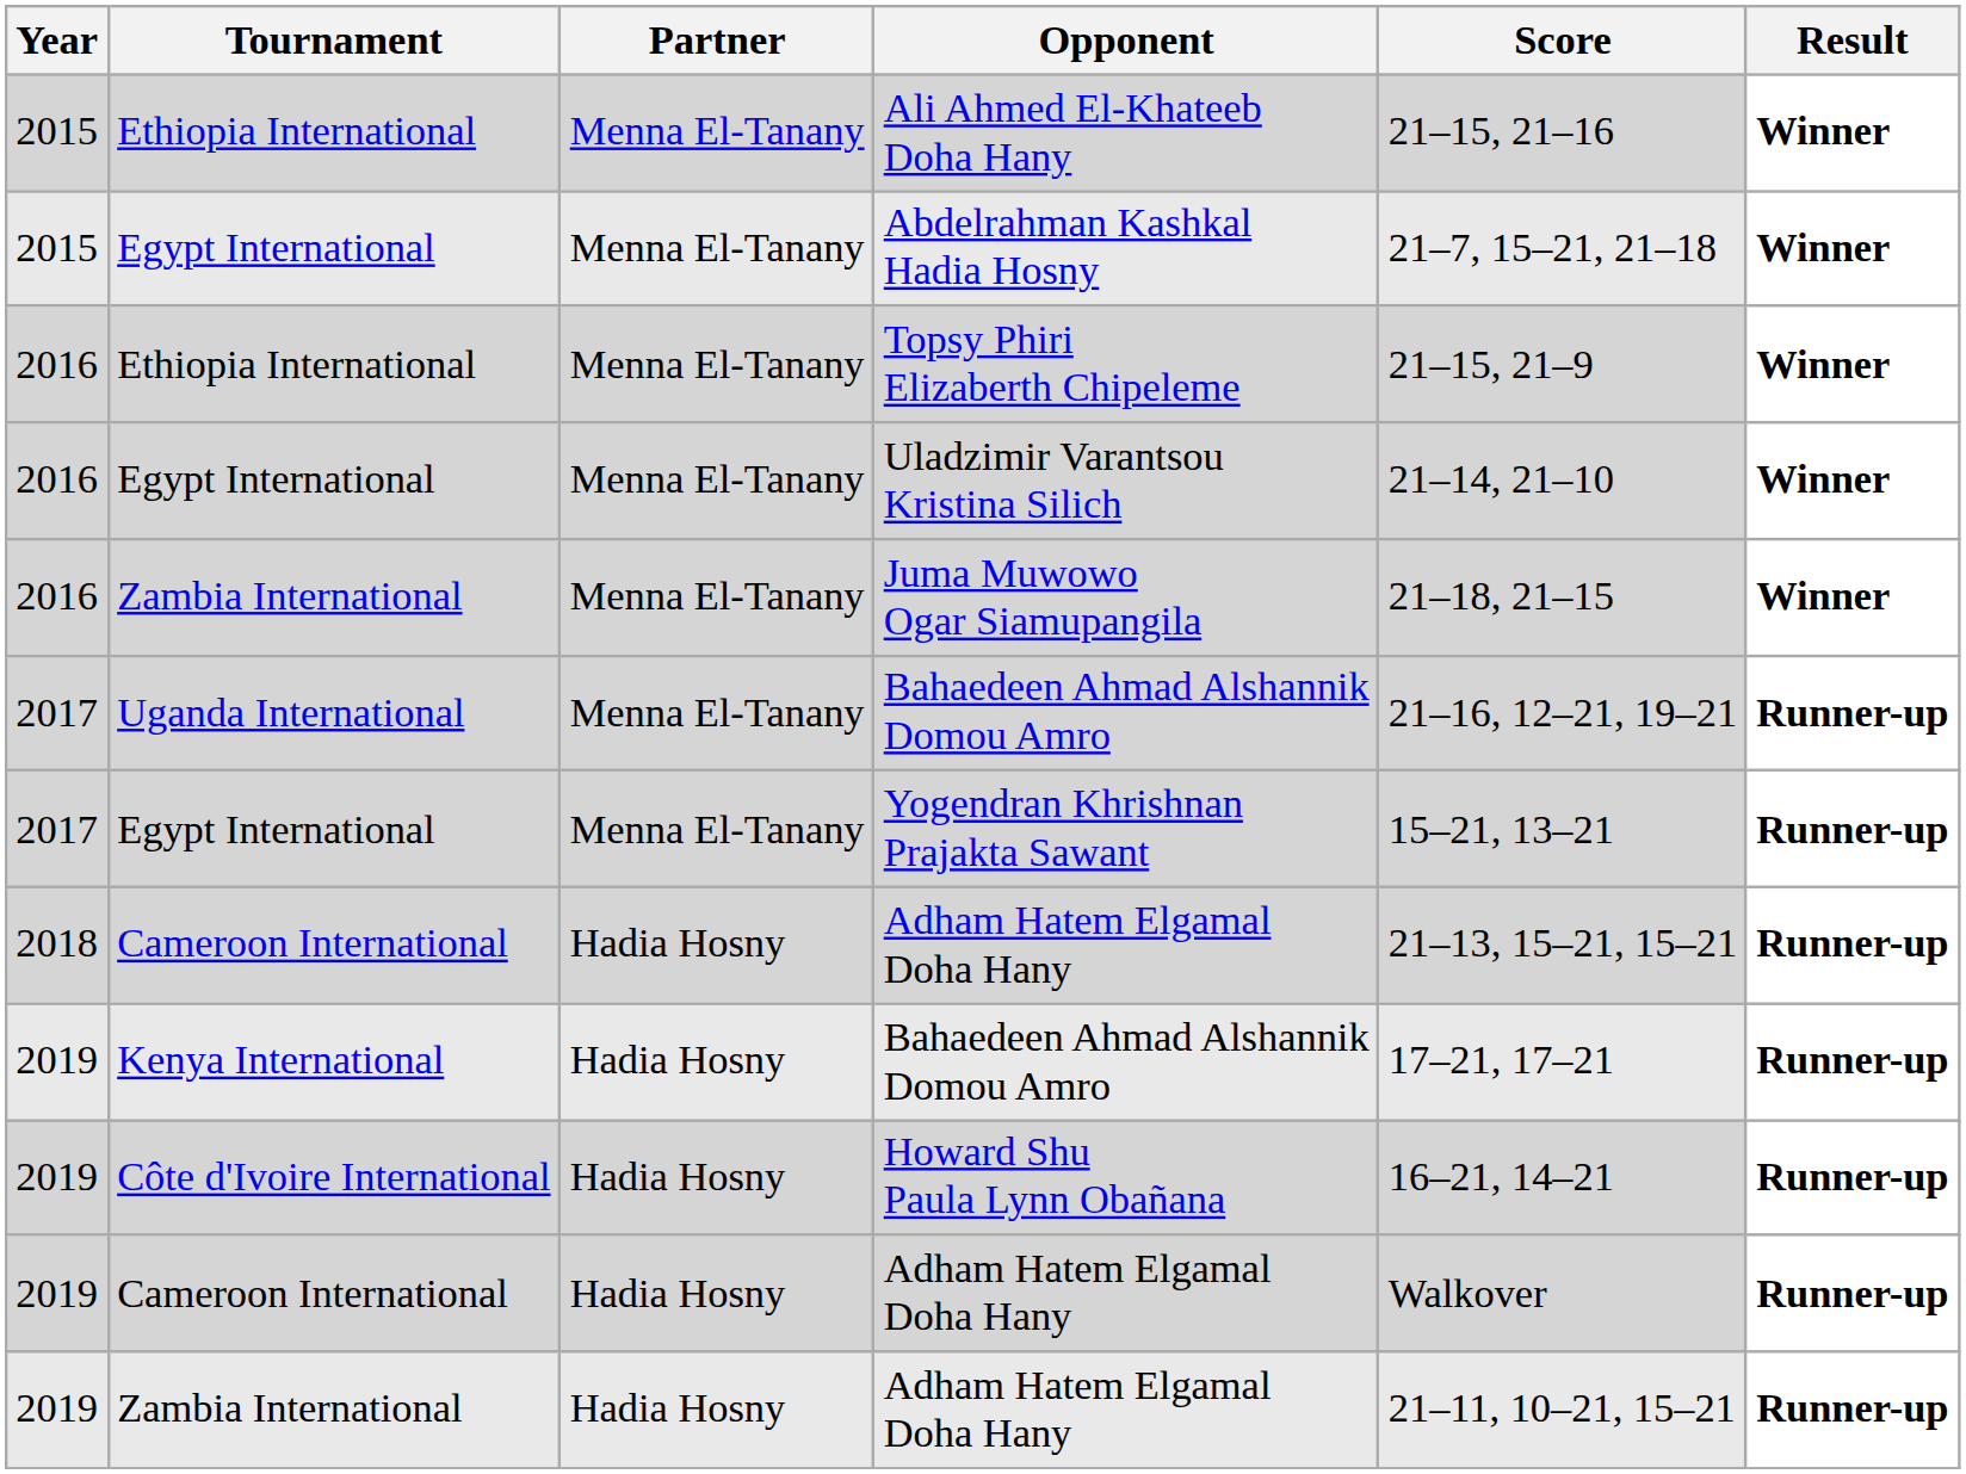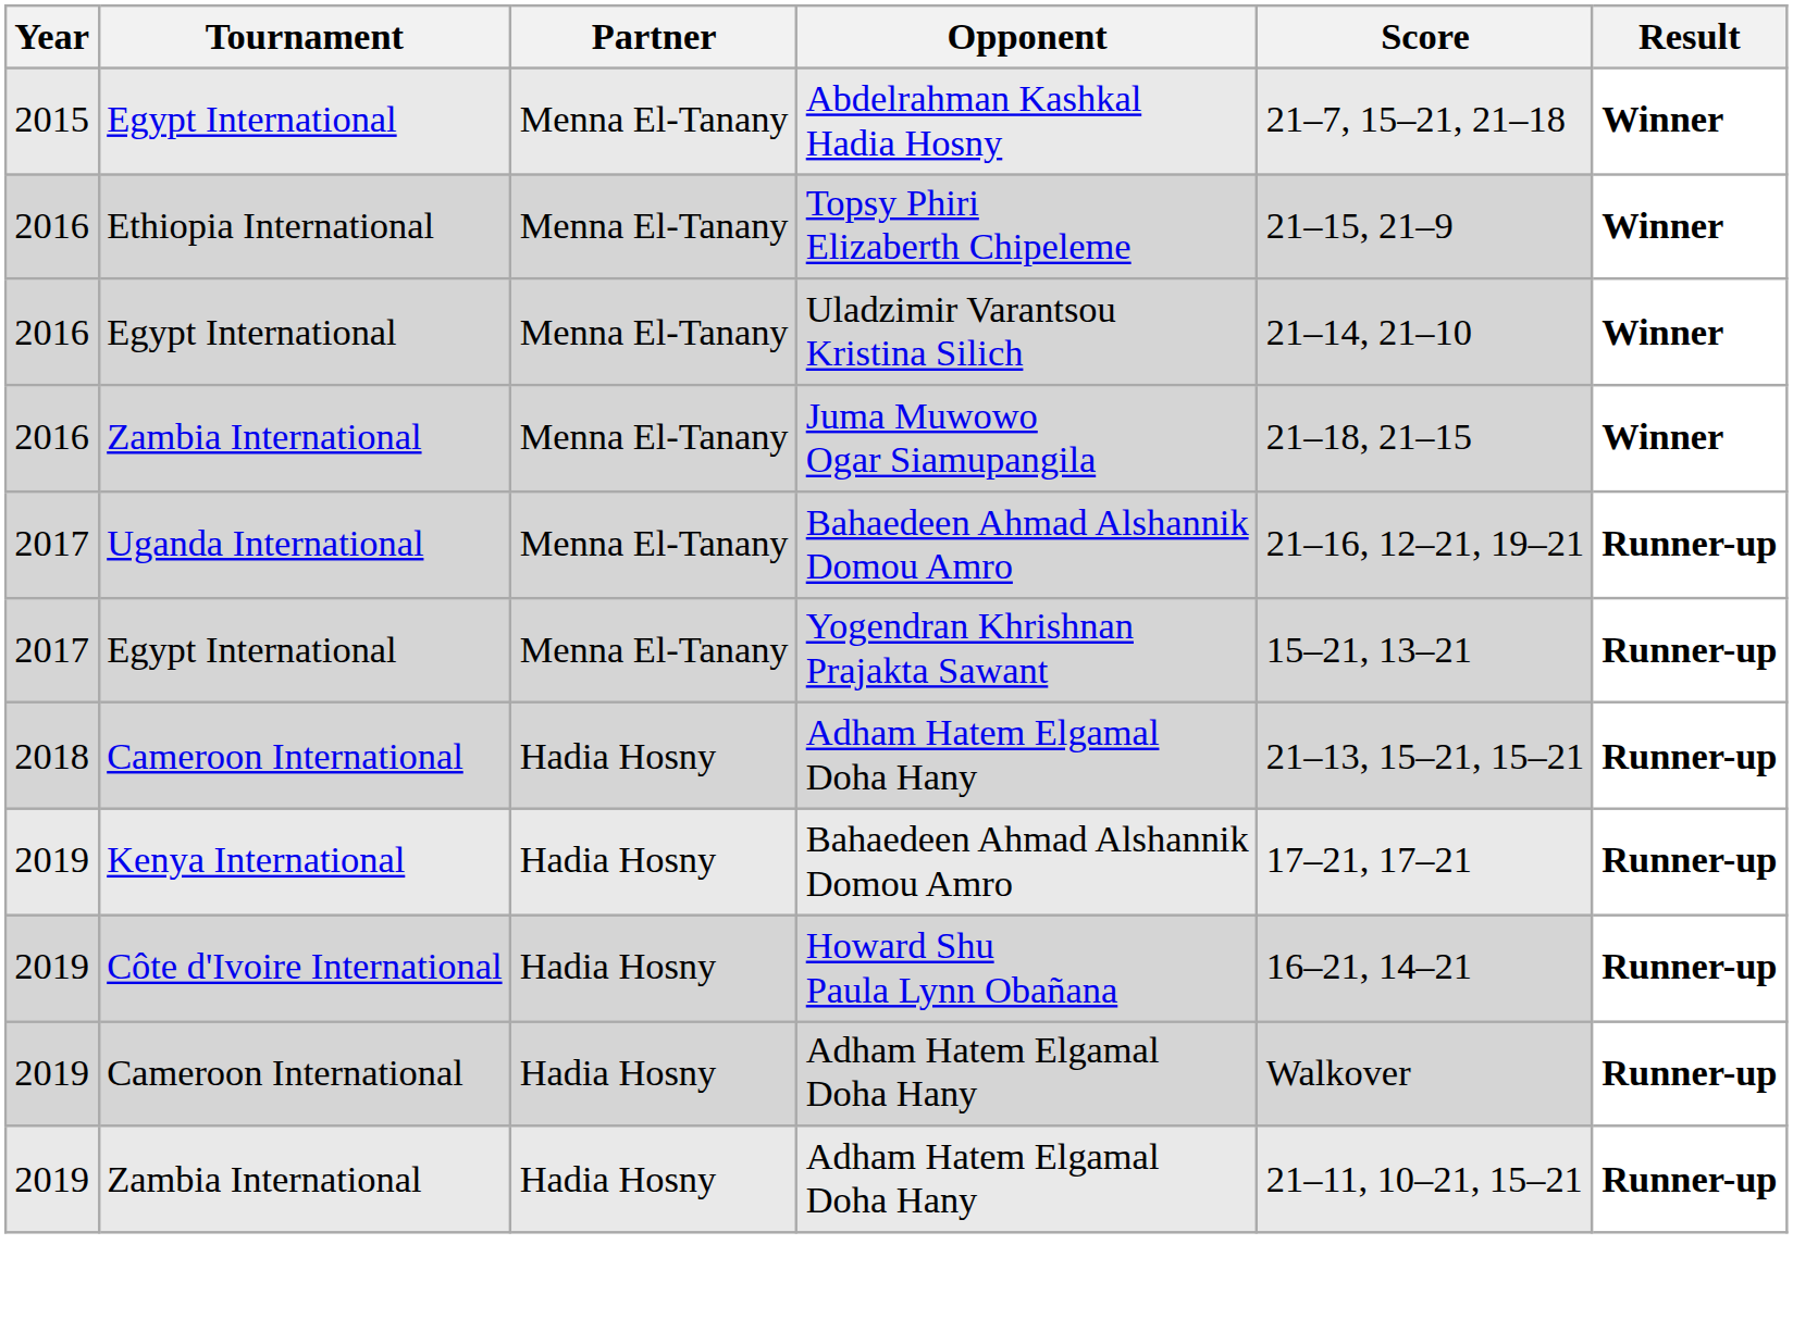- row: 2015 | Ethiopia International | Menna El-Tanany | Ali Ahmed El-Khateeb Doha Hany | 21–15, 21–16 | Winner
